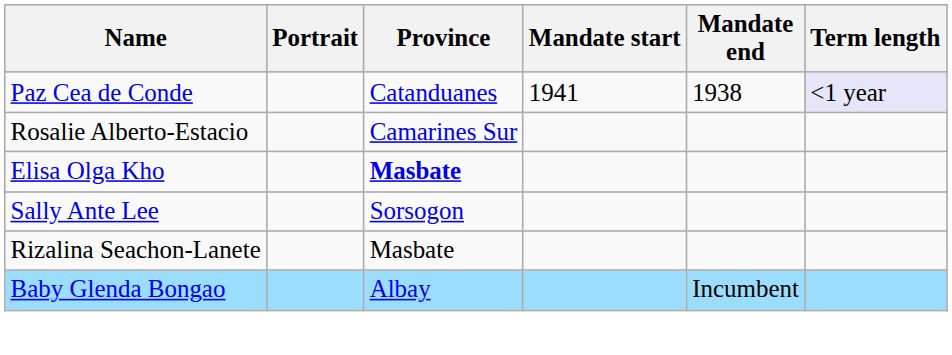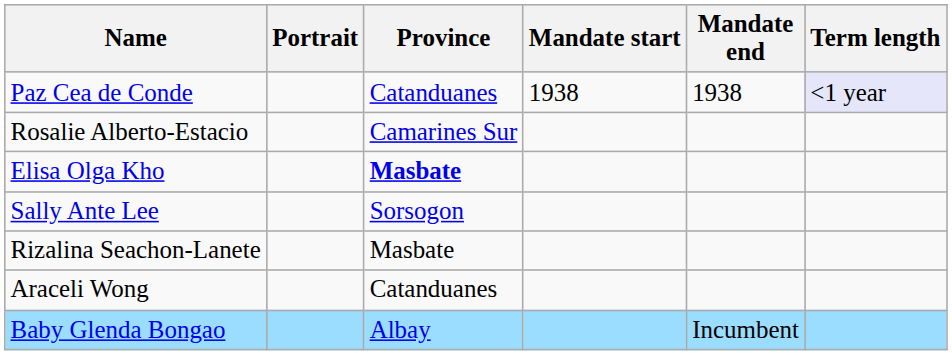Paz Cea de Conde | Mandate start: 1941 -> 1938
+ row: Araceli Wong | Catanduanes
